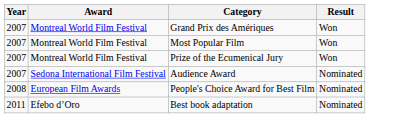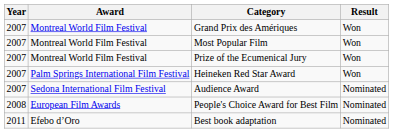+ row: 2007 | Palm Springs International Film Festival | Heineken Red Star Award | Won
